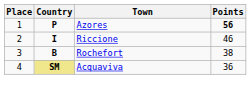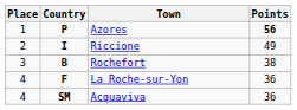Riccione | Points: 46 -> 49
+ row: 4 | F | La Roche-sur-Yon | 36
Acquaviva | Country: khaki background -> no background
